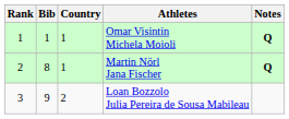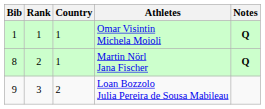columns swapped: Rank <-> Bib
